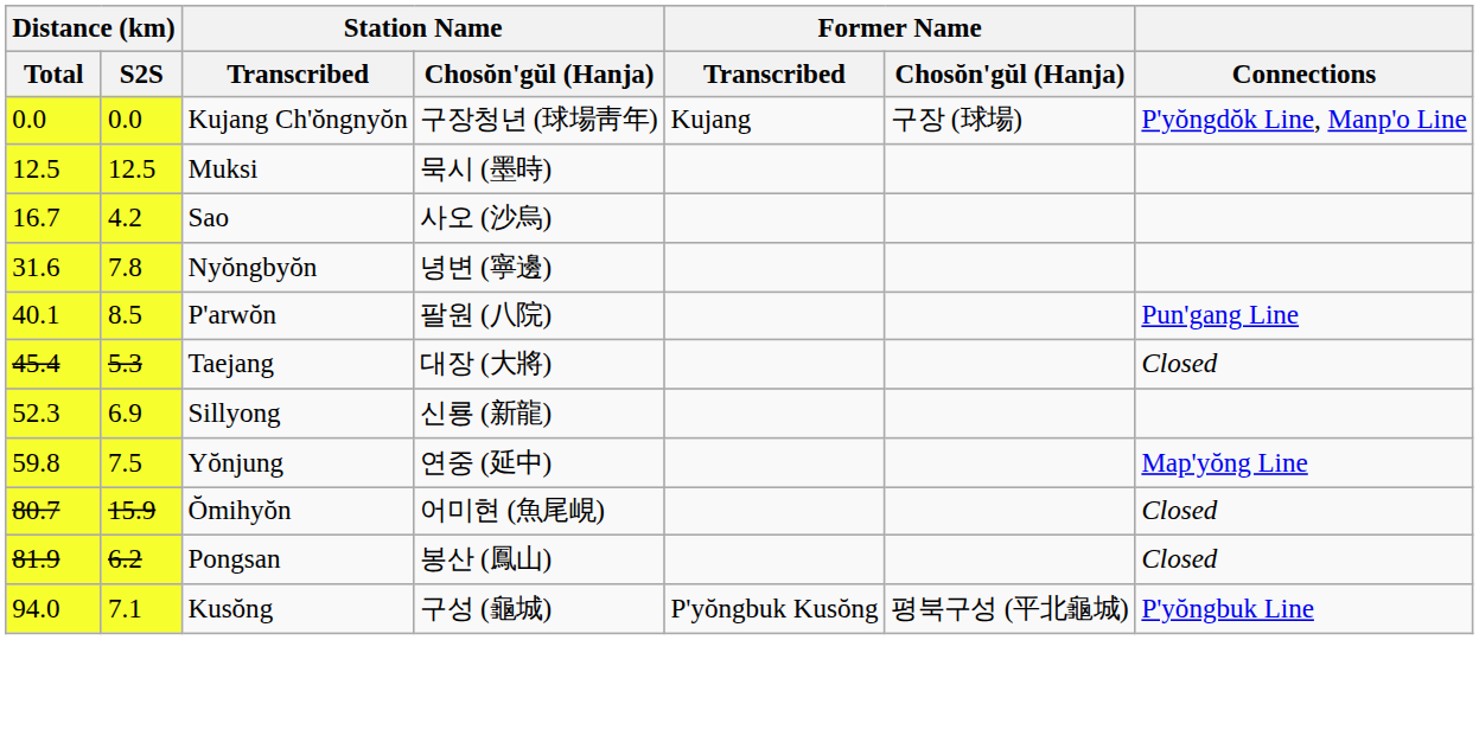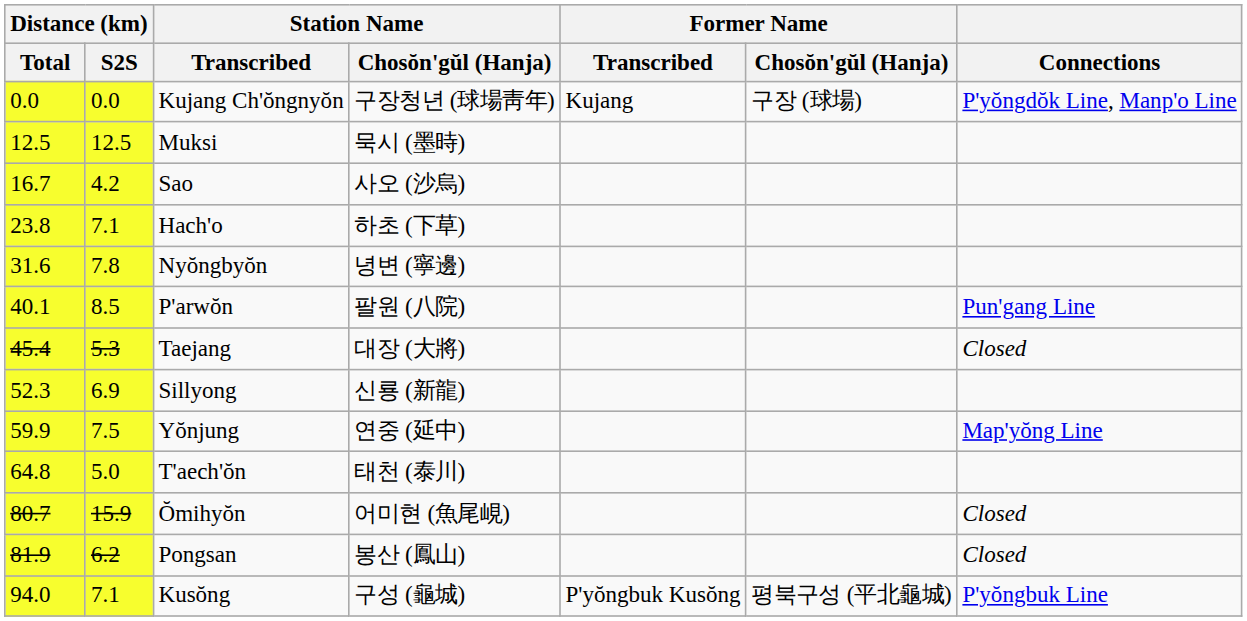+ row: 23.8 | 7.1 | Hach'o | 하초 (下草)
Yŏnjung | Distance (km) / Total: 59.8 -> 59.9
+ row: 64.8 | 5.0 | T'aech'ŏn | 태천 (泰川)
